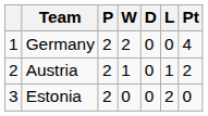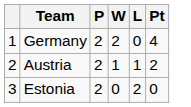- column: D | 0 | 0 | 0
